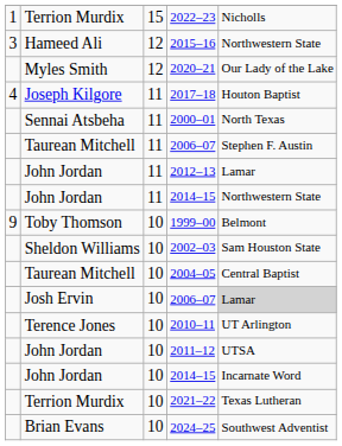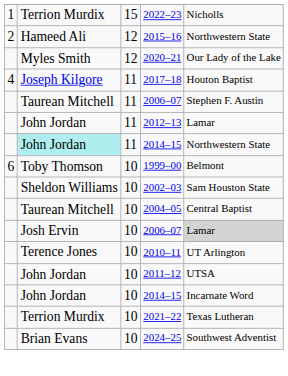2015–16 | column 1: 3 -> 2
- row: Sennai Atsbeha | 11 | 2000–01 | North Texas
11 / 2014–15 | column 2: no background -> paleturquoise background
1999–00 | column 1: 9 -> 6
